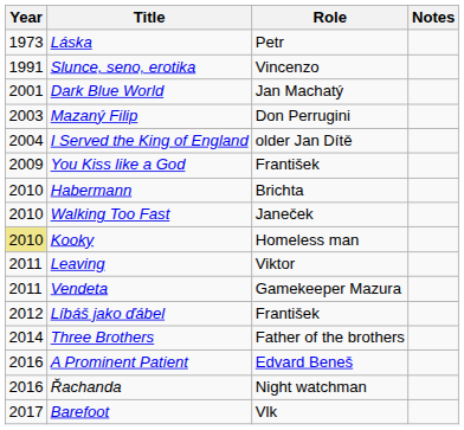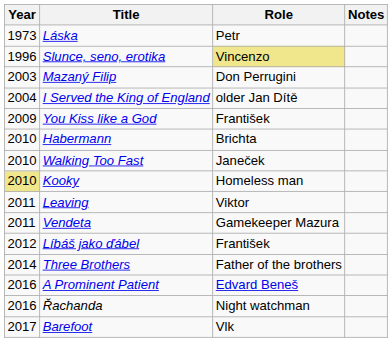Slunce, seno, erotika | Year: 1991 -> 1996
Slunce, seno, erotika | Role: no background -> khaki background
- row: 2001 | Dark Blue World | Jan Machatý
